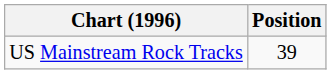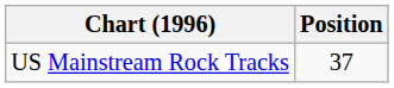US Mainstream Rock Tracks | Position: 39 -> 37
